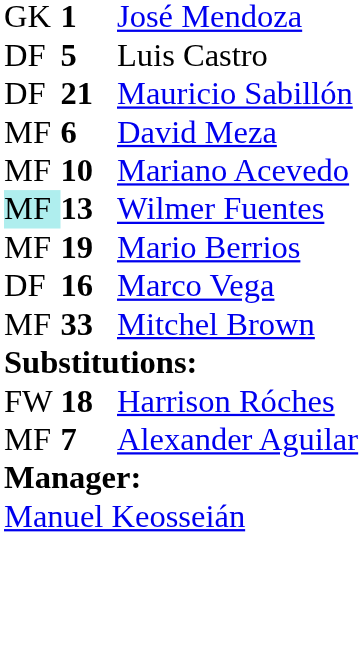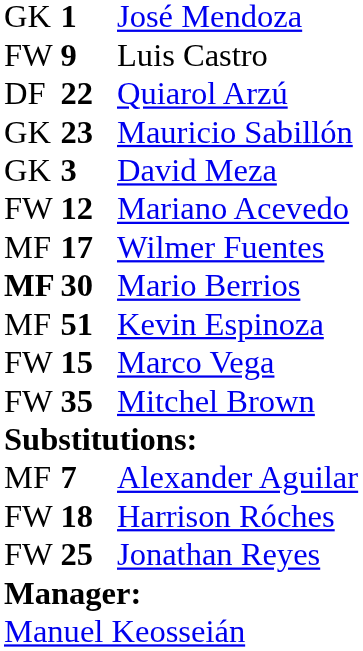Luis Castro | column 1: DF -> FW
Luis Castro | column 2: 5 -> 9
+ row: DF | 22 | Quiarol Arzú
Mauricio Sabillón | column 1: DF -> GK
Mauricio Sabillón | column 2: 21 -> 23
David Meza | column 1: MF -> GK
David Meza | column 2: 6 -> 3
Mariano Acevedo | column 1: MF -> FW
Mariano Acevedo | column 2: 10 -> 12
Wilmer Fuentes | column 1: paleturquoise background -> no background
Wilmer Fuentes | column 2: 13 -> 17
Mario Berrios | column 1: normal -> bold
Mario Berrios | column 2: 19 -> 30
+ row: MF | 51 | Kevin Espinoza
Marco Vega | column 1: DF -> FW
Marco Vega | column 2: 16 -> 15
Mitchel Brown | column 1: MF -> FW
Mitchel Brown | column 2: 33 -> 35
rows swapped: Alexander Aguilar <-> Harrison Róches
+ row: FW | 25 | Jonathan Reyes
